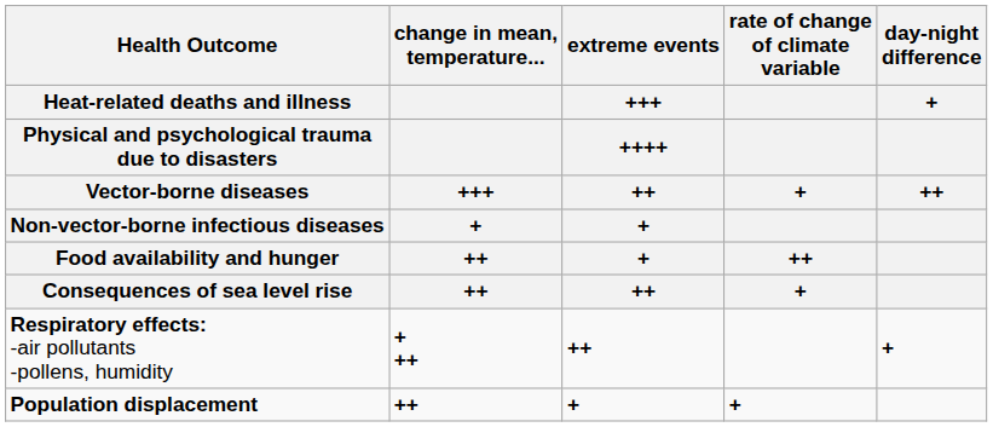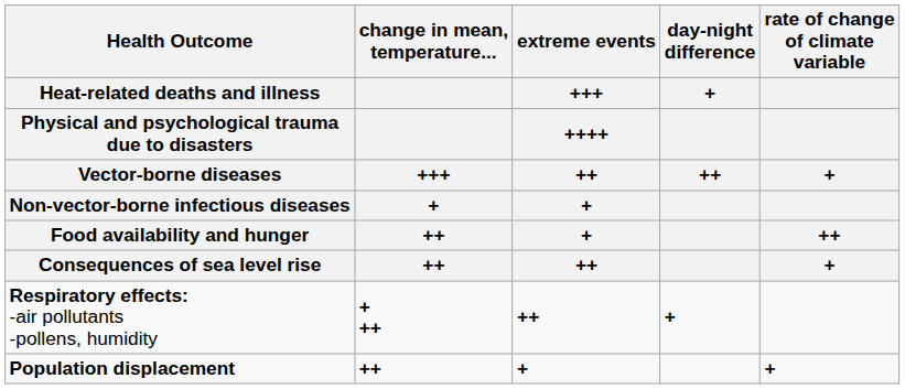columns swapped: rate of change of climate variable / + / ++ / + <-> day-night difference / + / ++
